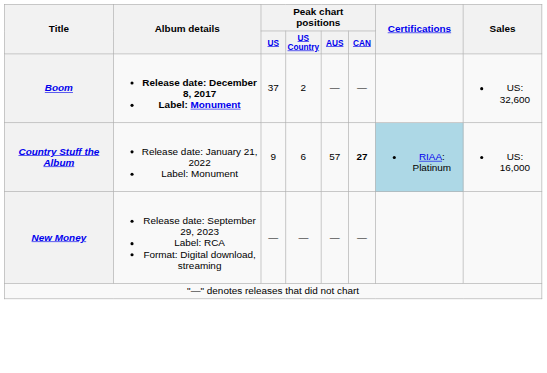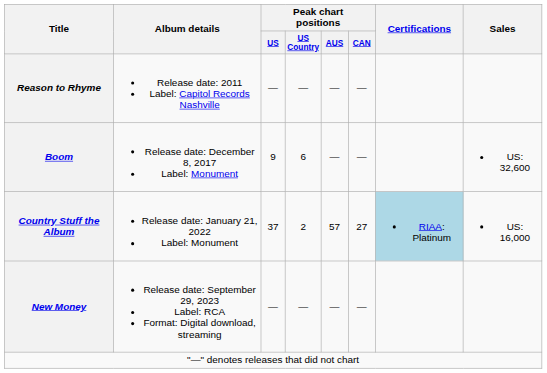+ row: Reason to Rhyme | Release date: 2011 Label: Capitol Records Nashville | — | — | — | —
Boom | Album details: bold -> normal
Boom | Peak chart positions / US: 37 -> 9
Boom | Peak chart positions / US Country: 2 -> 6
Country Stuff the Album | Peak chart positions / US: 9 -> 37
Country Stuff the Album | Peak chart positions / US Country: 6 -> 2
Country Stuff the Album | Peak chart positions / CAN: bold -> normal
